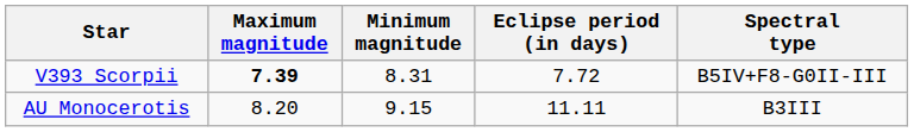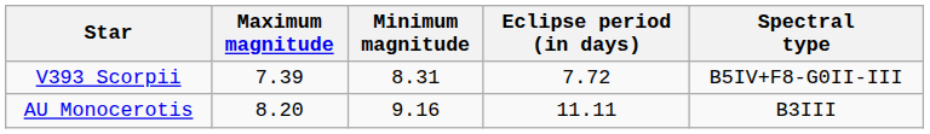V393 Scorpii | Maximum magnitude: bold -> normal
AU Monocerotis | Minimum magnitude: 9.15 -> 9.16
